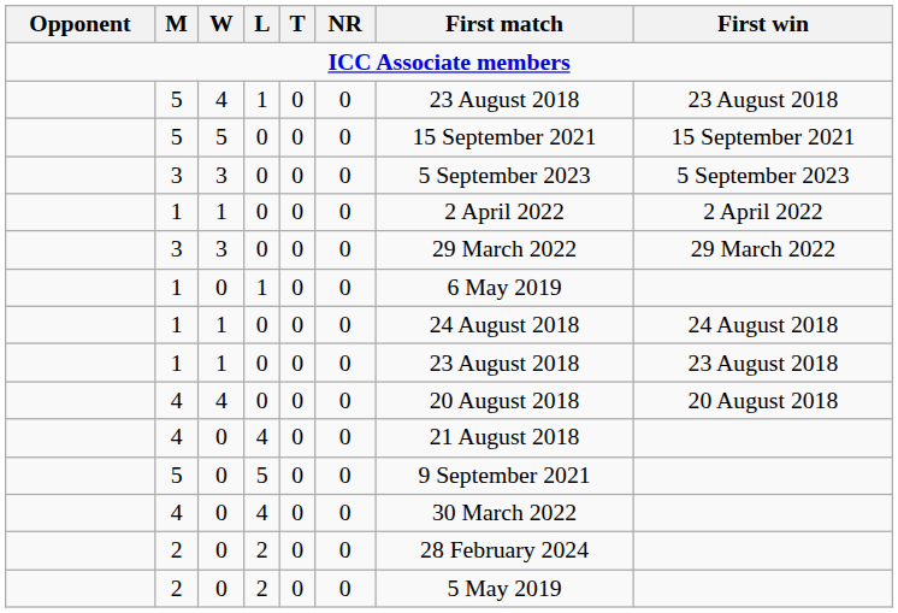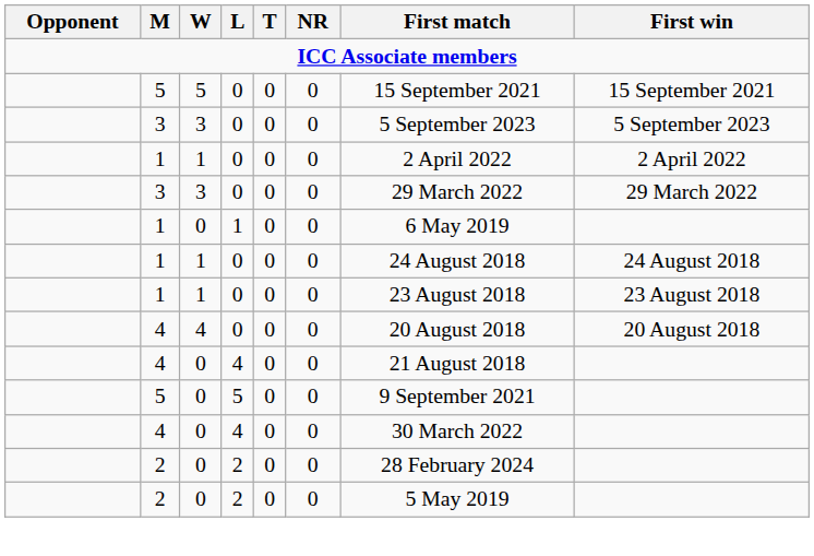- row: 5 | 4 | 1 | 0 | 0 | 23 August 2018 | 23 August 2018
